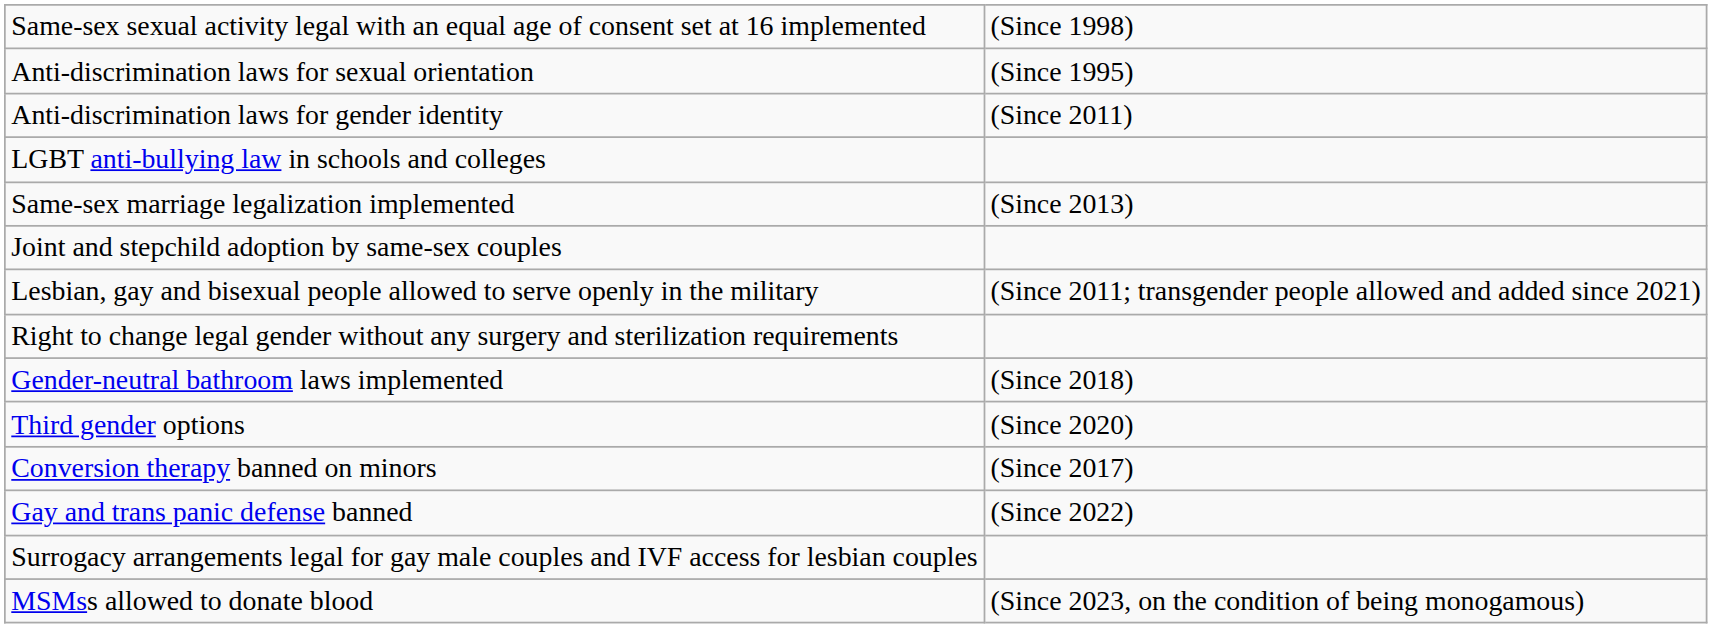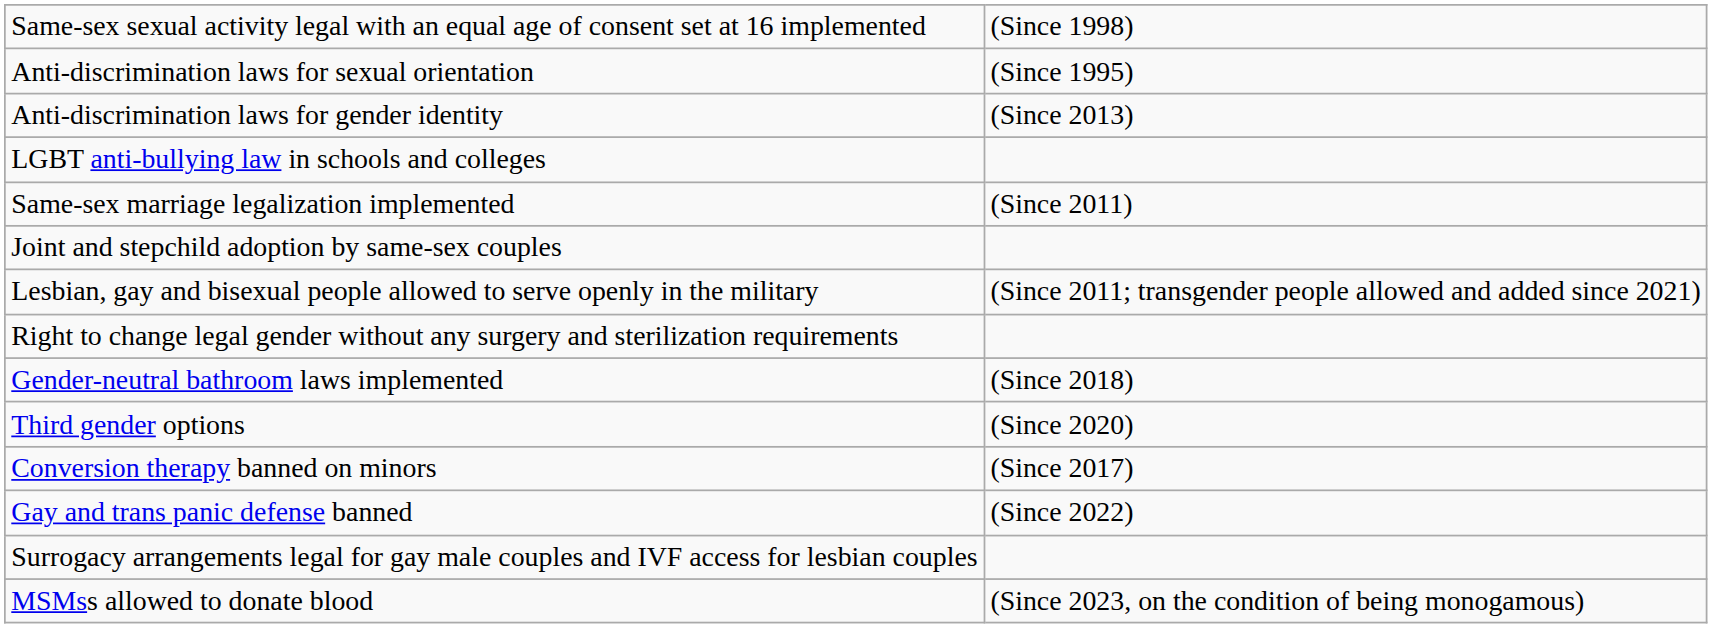Anti-discrimination laws for gender identity | column 2: (Since 2011) -> (Since 2013)
Same-sex marriage legalization implemented | column 2: (Since 2013) -> (Since 2011)
